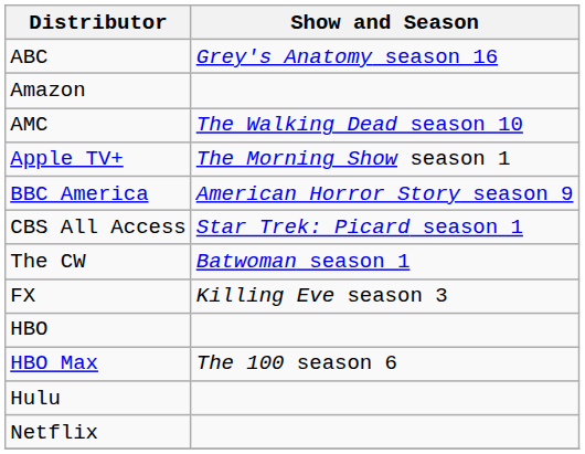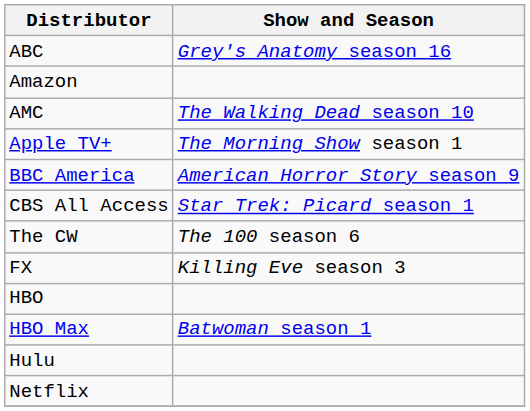The CW | Show and Season: Batwoman season 1 -> The 100 season 6
HBO Max | Show and Season: The 100 season 6 -> Batwoman season 1
